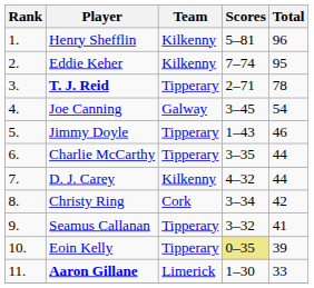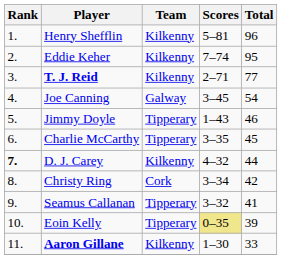T. J. Reid | Team: Tipperary -> Kilkenny
T. J. Reid | Total: 78 -> 77
Charlie McCarthy | Total: 44 -> 45
D. J. Carey | Rank: normal -> bold
Aaron Gillane | Team: Limerick -> Kilkenny
